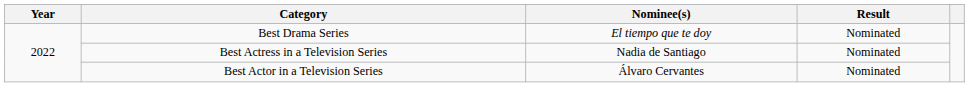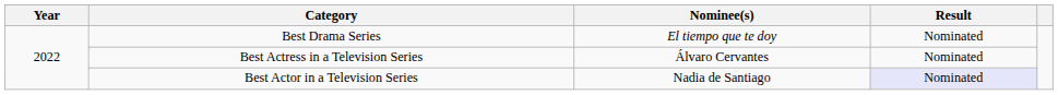Best Actress in a Television Series | Nominee(s): Nadia de Santiago -> Álvaro Cervantes
Best Actor in a Television Series | Nominee(s): Álvaro Cervantes -> Nadia de Santiago
Best Actor in a Television Series | Result: no background -> lavender background
